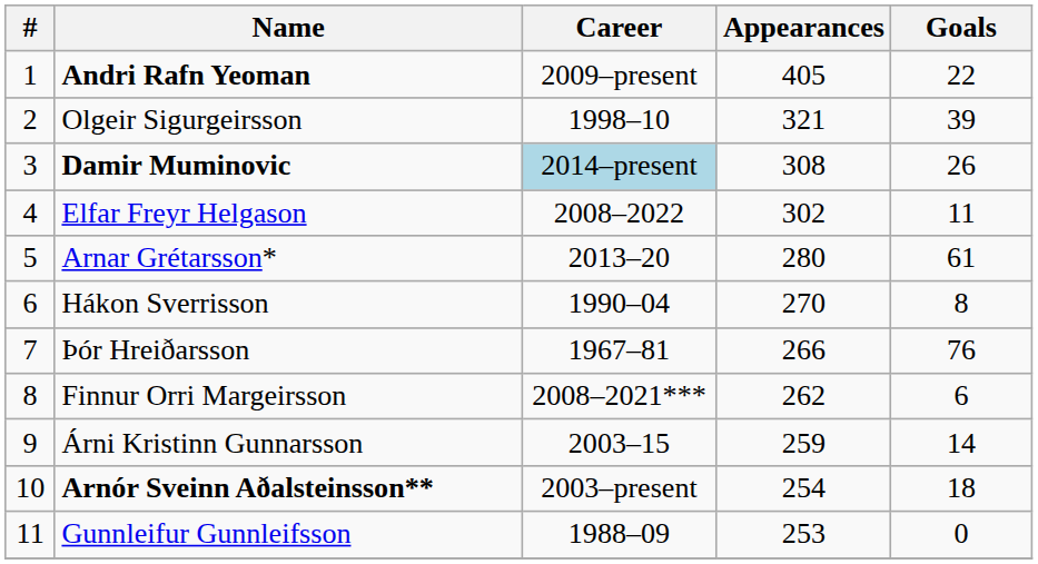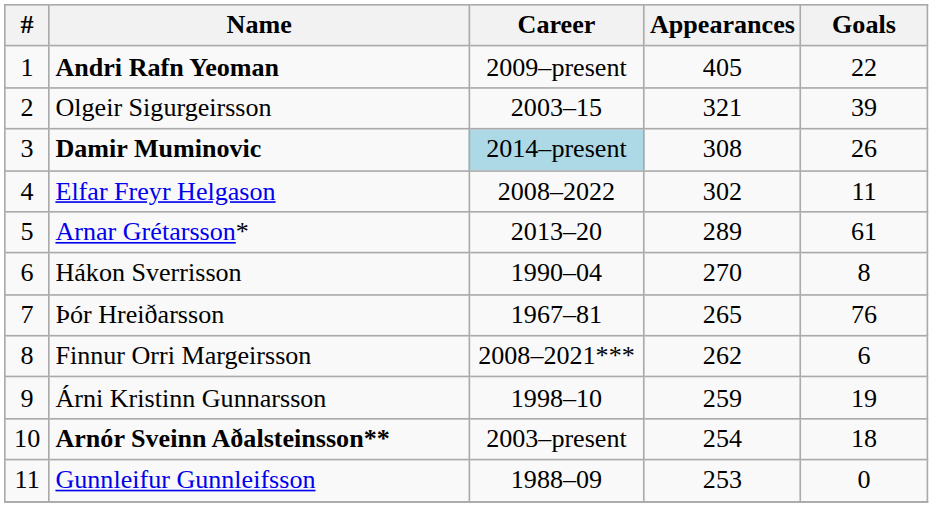Olgeir Sigurgeirsson | Career: 1998–10 -> 2003–15
Arnar Grétarsson* | Appearances: 280 -> 289
Þór Hreiðarsson | Appearances: 266 -> 265
Árni Kristinn Gunnarsson | Career: 2003–15 -> 1998–10
Árni Kristinn Gunnarsson | Goals: 14 -> 19
